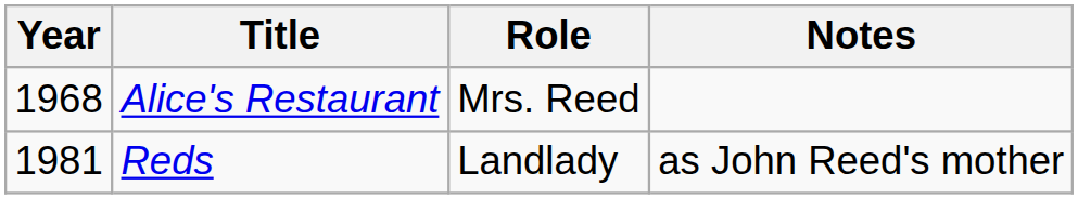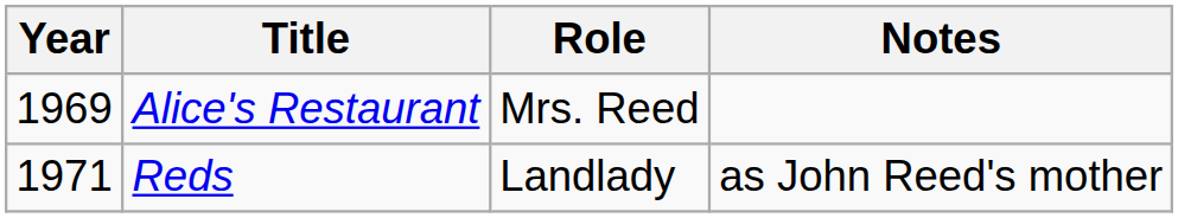Alice's Restaurant | Year: 1968 -> 1969
Reds | Year: 1981 -> 1971
